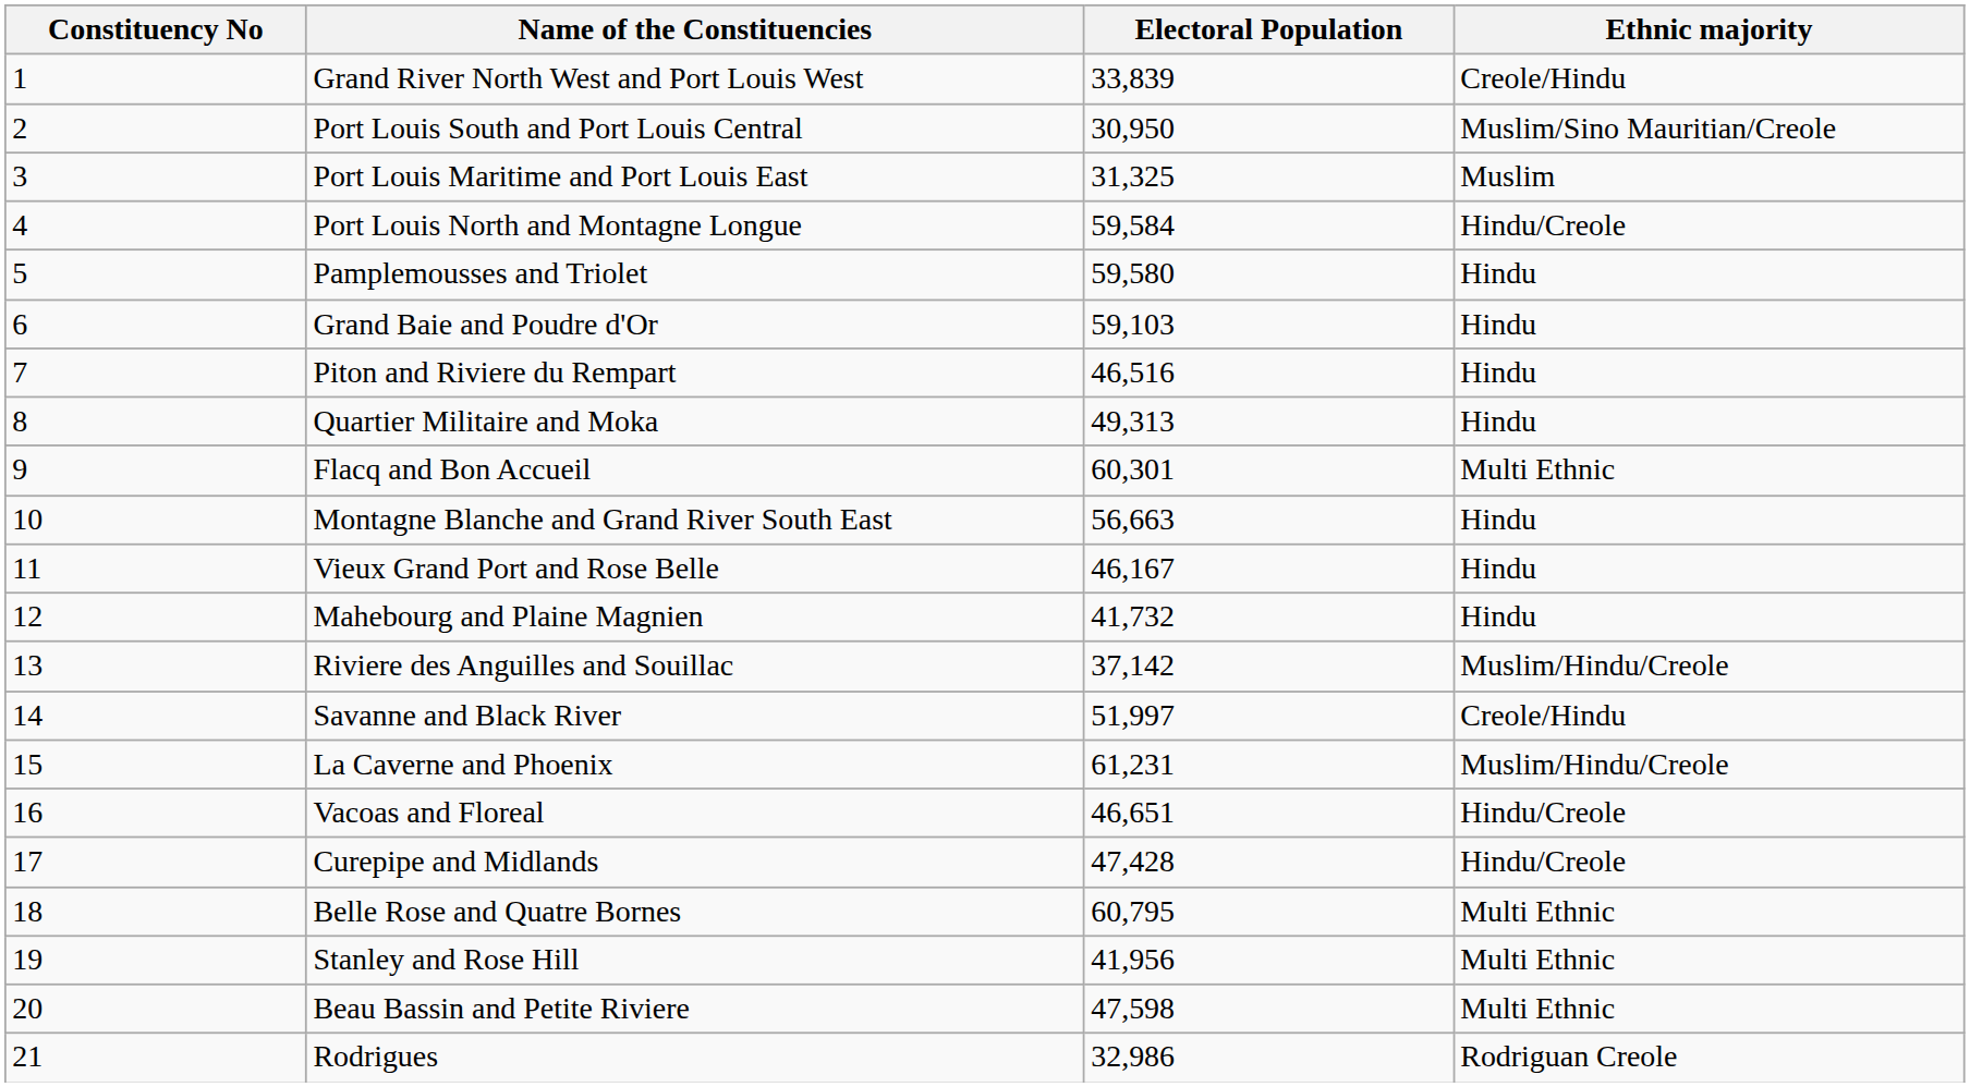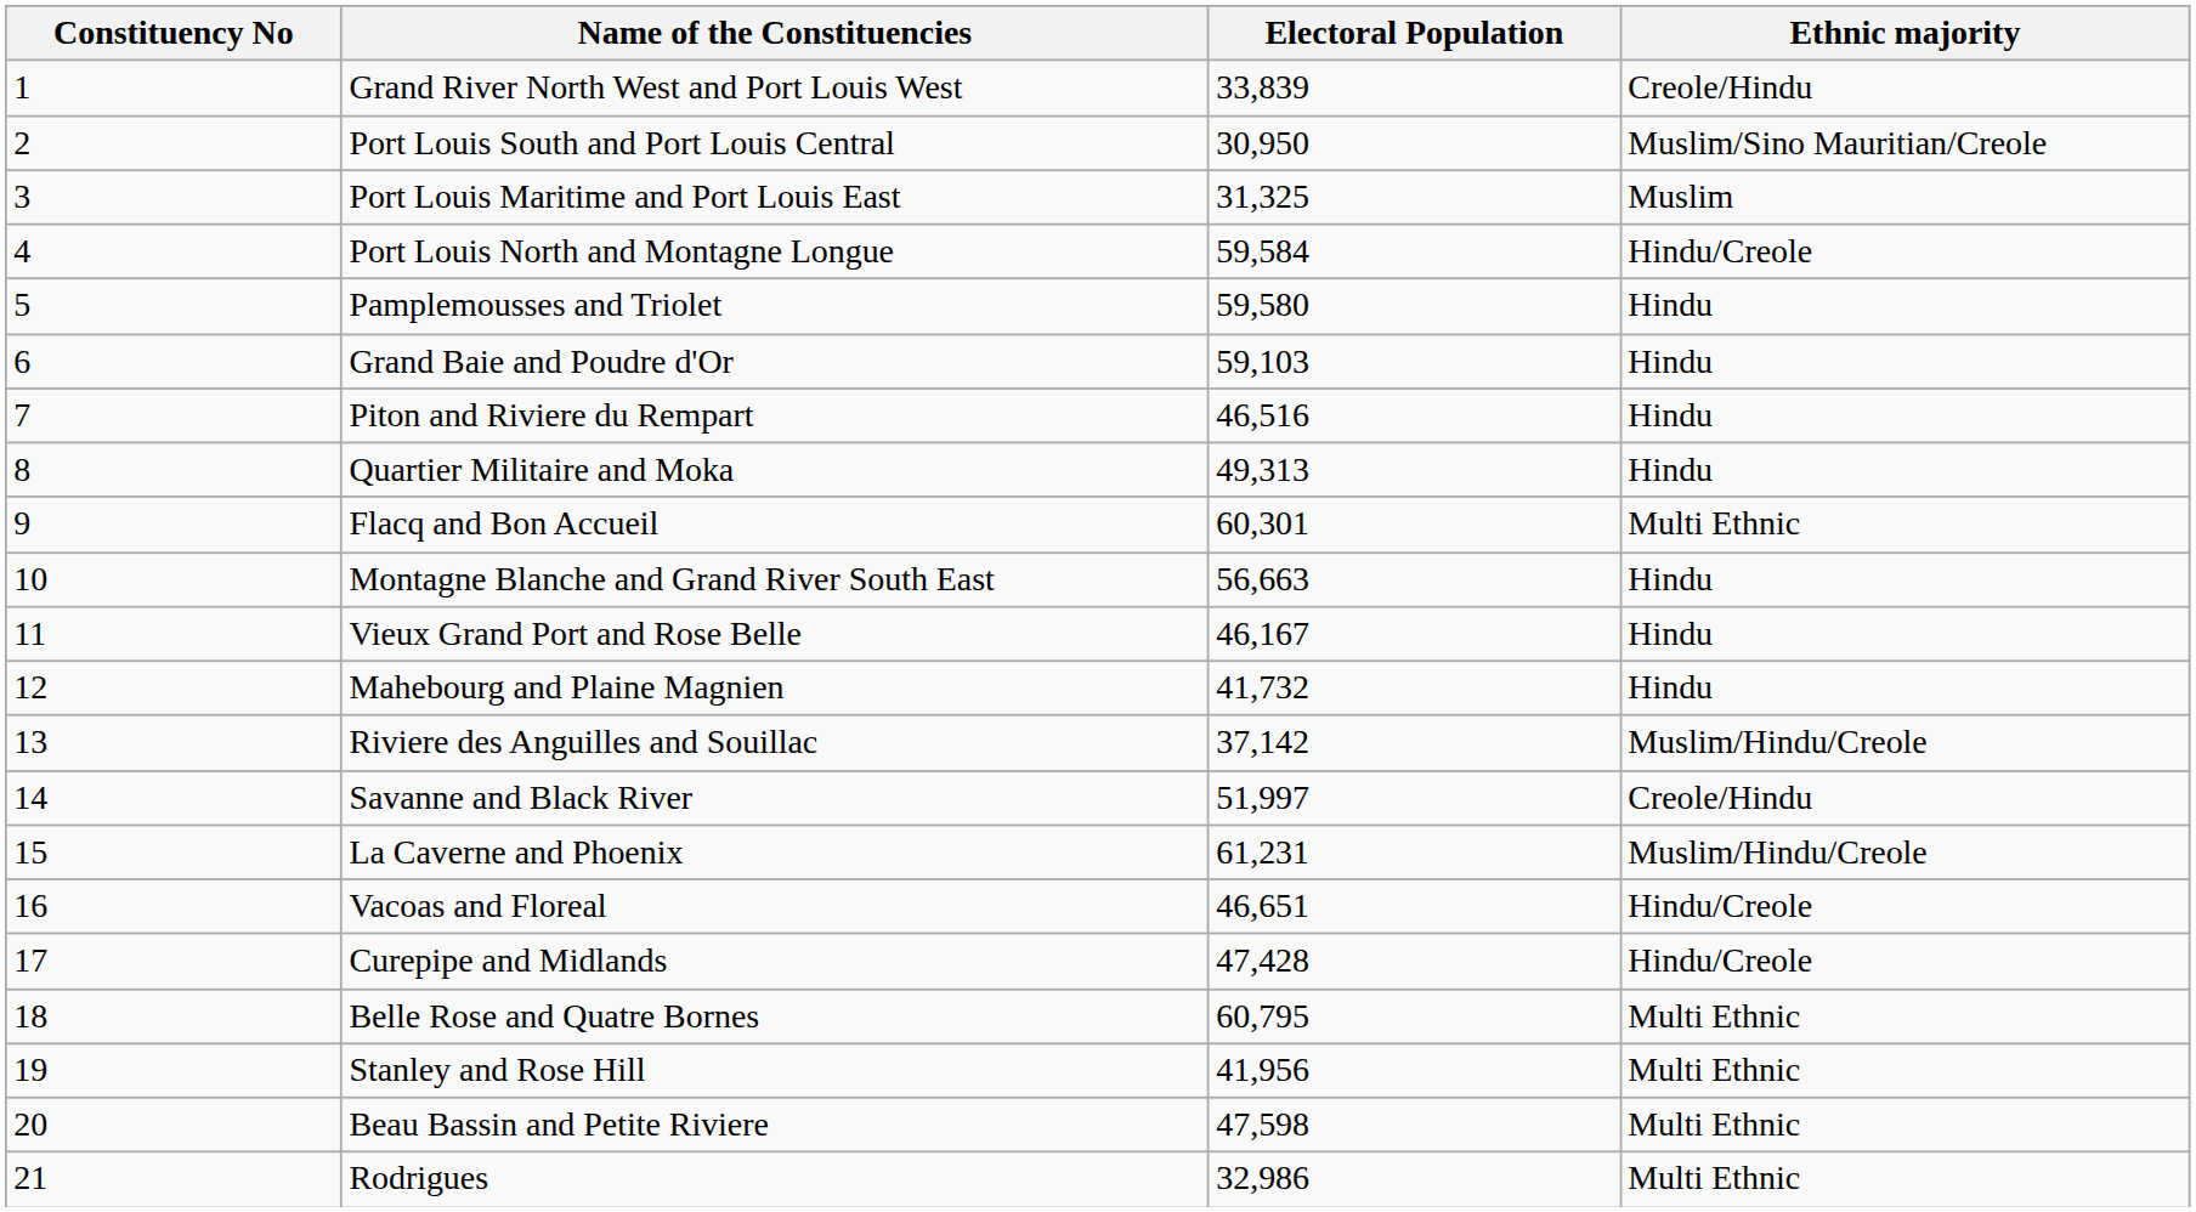Rodrigues | Ethnic majority: Rodriguan Creole -> Multi Ethnic
